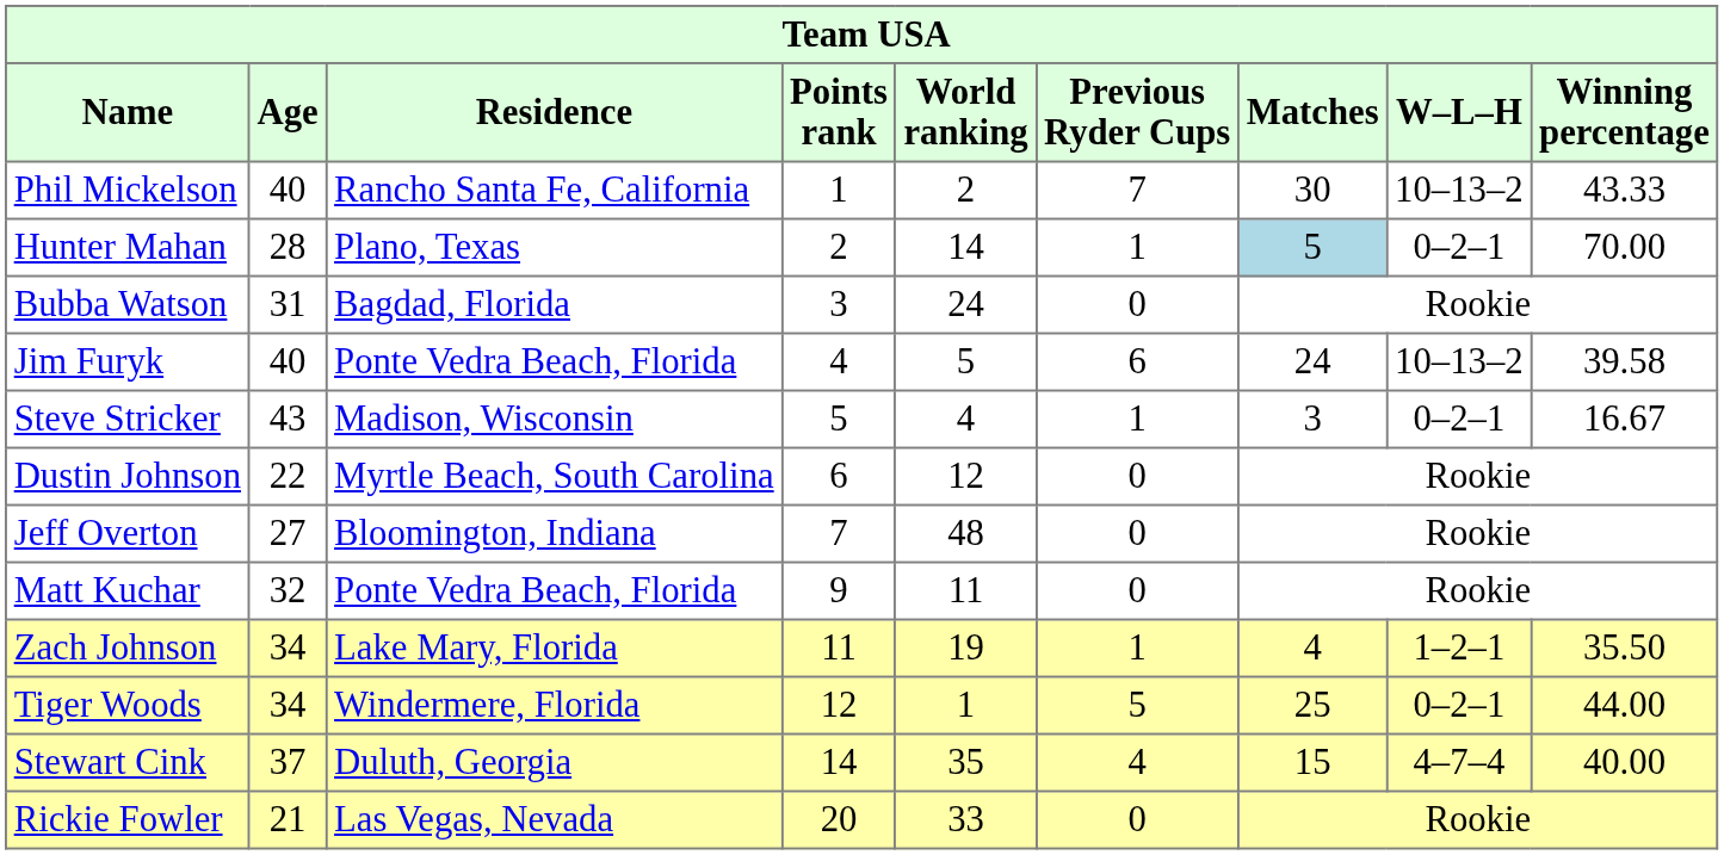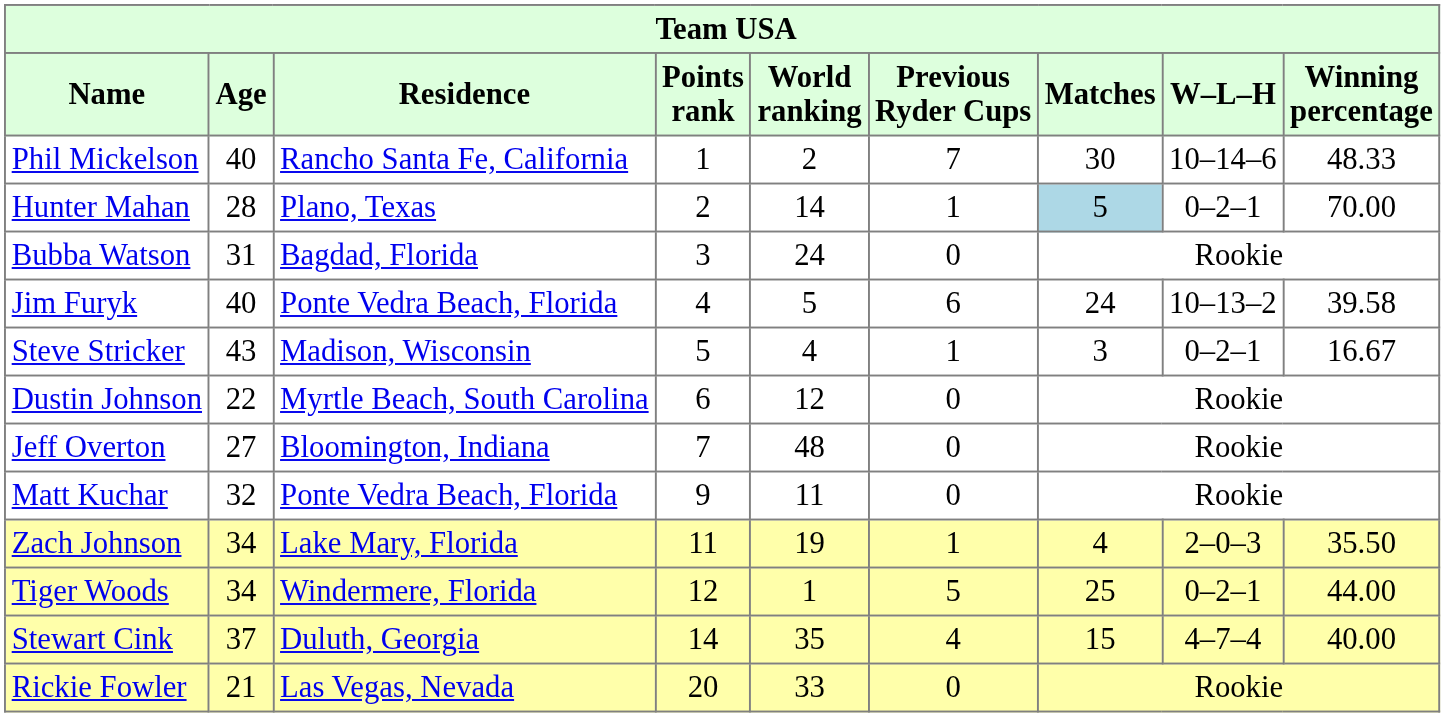Phil Mickelson | W–L–H: 10–13–2 -> 10–14–6
Phil Mickelson | Winning percentage: 43.33 -> 48.33
Zach Johnson | W–L–H: 1–2–1 -> 2–0–3
